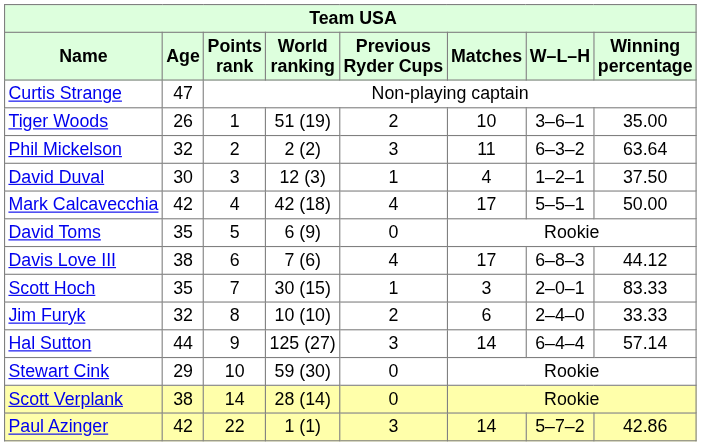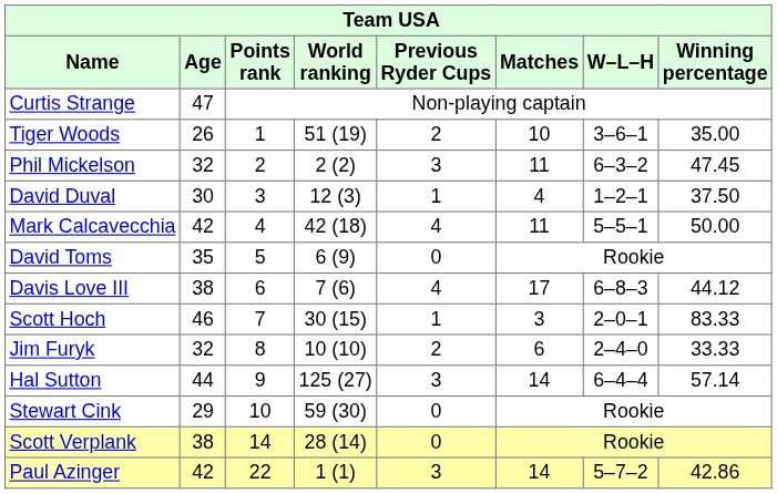Phil Mickelson | Winning percentage: 63.64 -> 47.45
Mark Calcavecchia | Matches: 17 -> 11
Scott Hoch | Age: 35 -> 46
